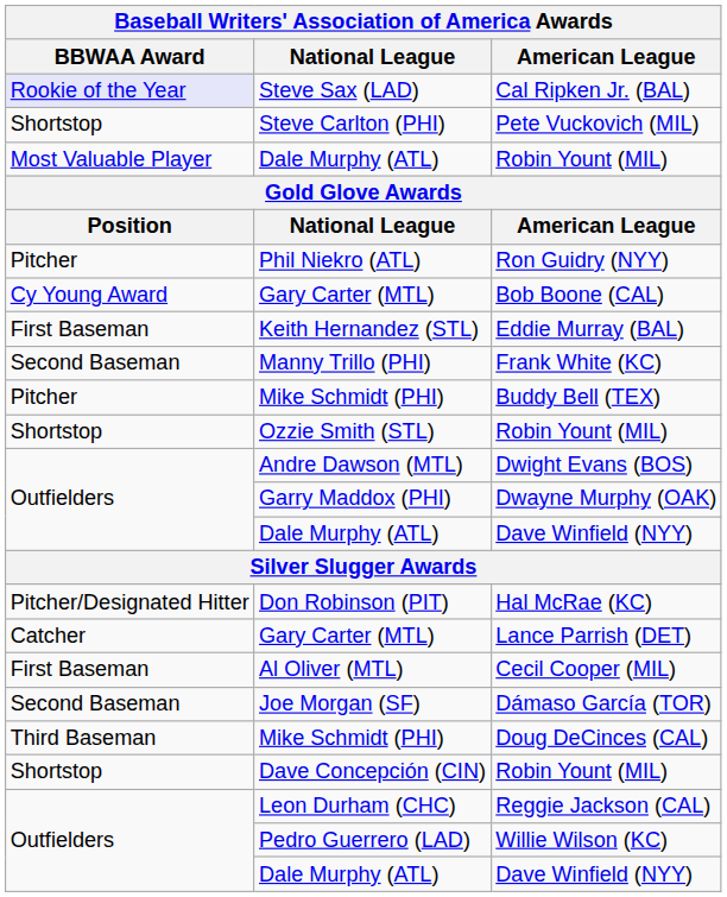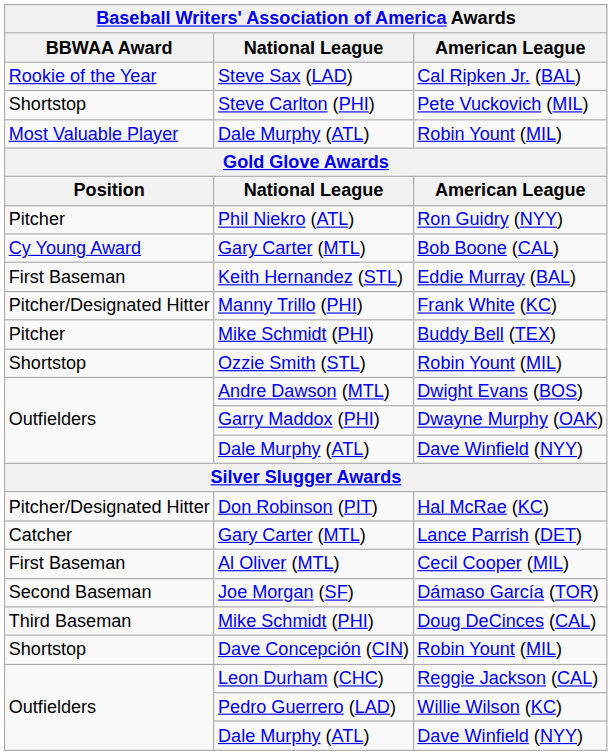Cal Ripken Jr. (BAL) | BBWAA Award: lavender background -> no background
Frank White (KC) | BBWAA Award: Second Baseman -> Pitcher/Designated Hitter
